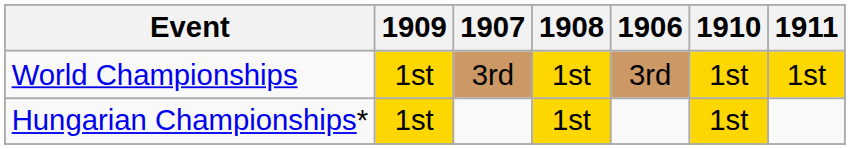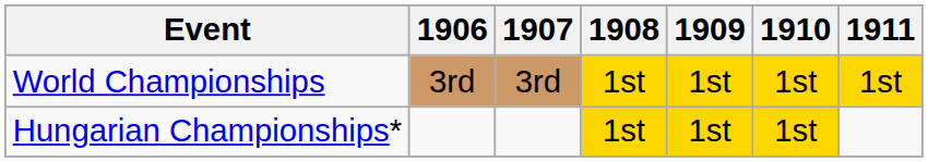columns swapped: 1906 <-> 1909
